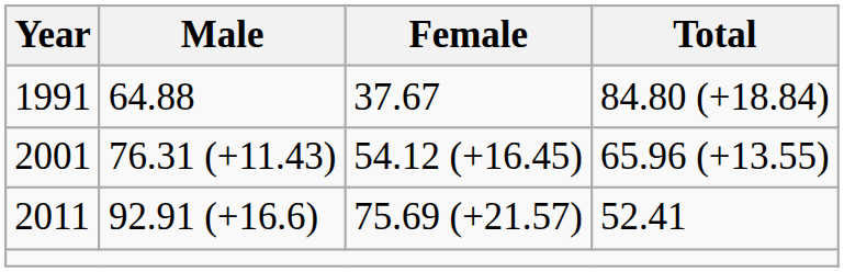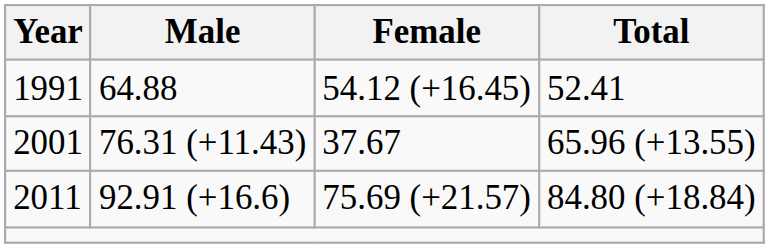1991 | Female: 37.67 -> 54.12 (+16.45)
1991 | Total: 84.80 (+18.84) -> 52.41
2001 | Female: 54.12 (+16.45) -> 37.67
2011 | Total: 52.41 -> 84.80 (+18.84)
